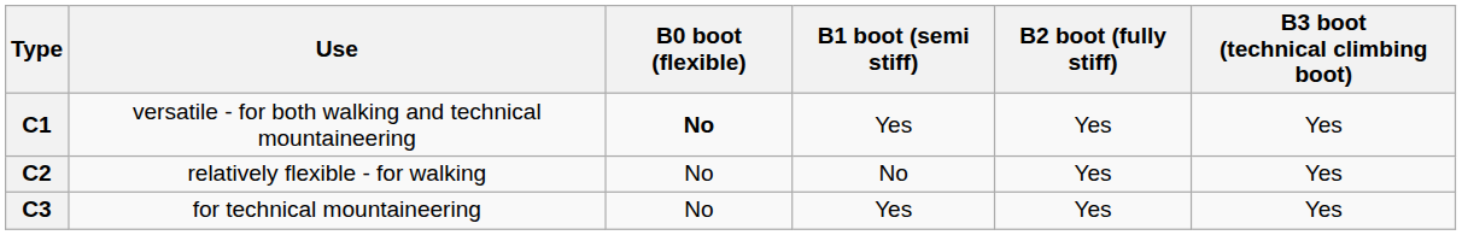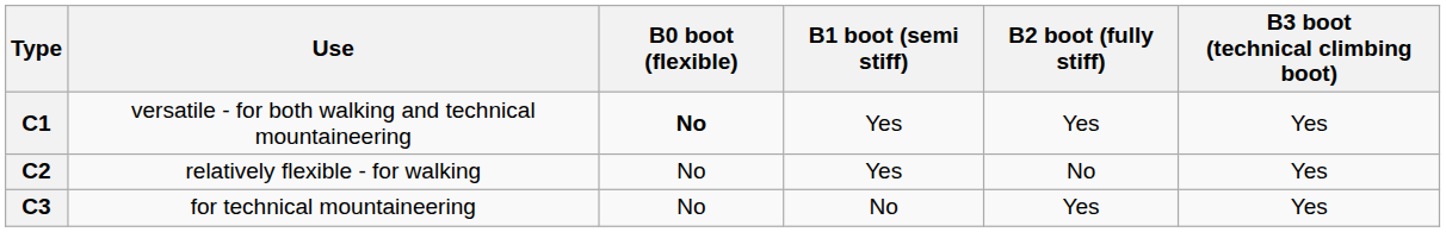C2 | B1 boot (semi stiff): No -> Yes
C2 | B2 boot (fully stiff): Yes -> No
C3 | B1 boot (semi stiff): Yes -> No
